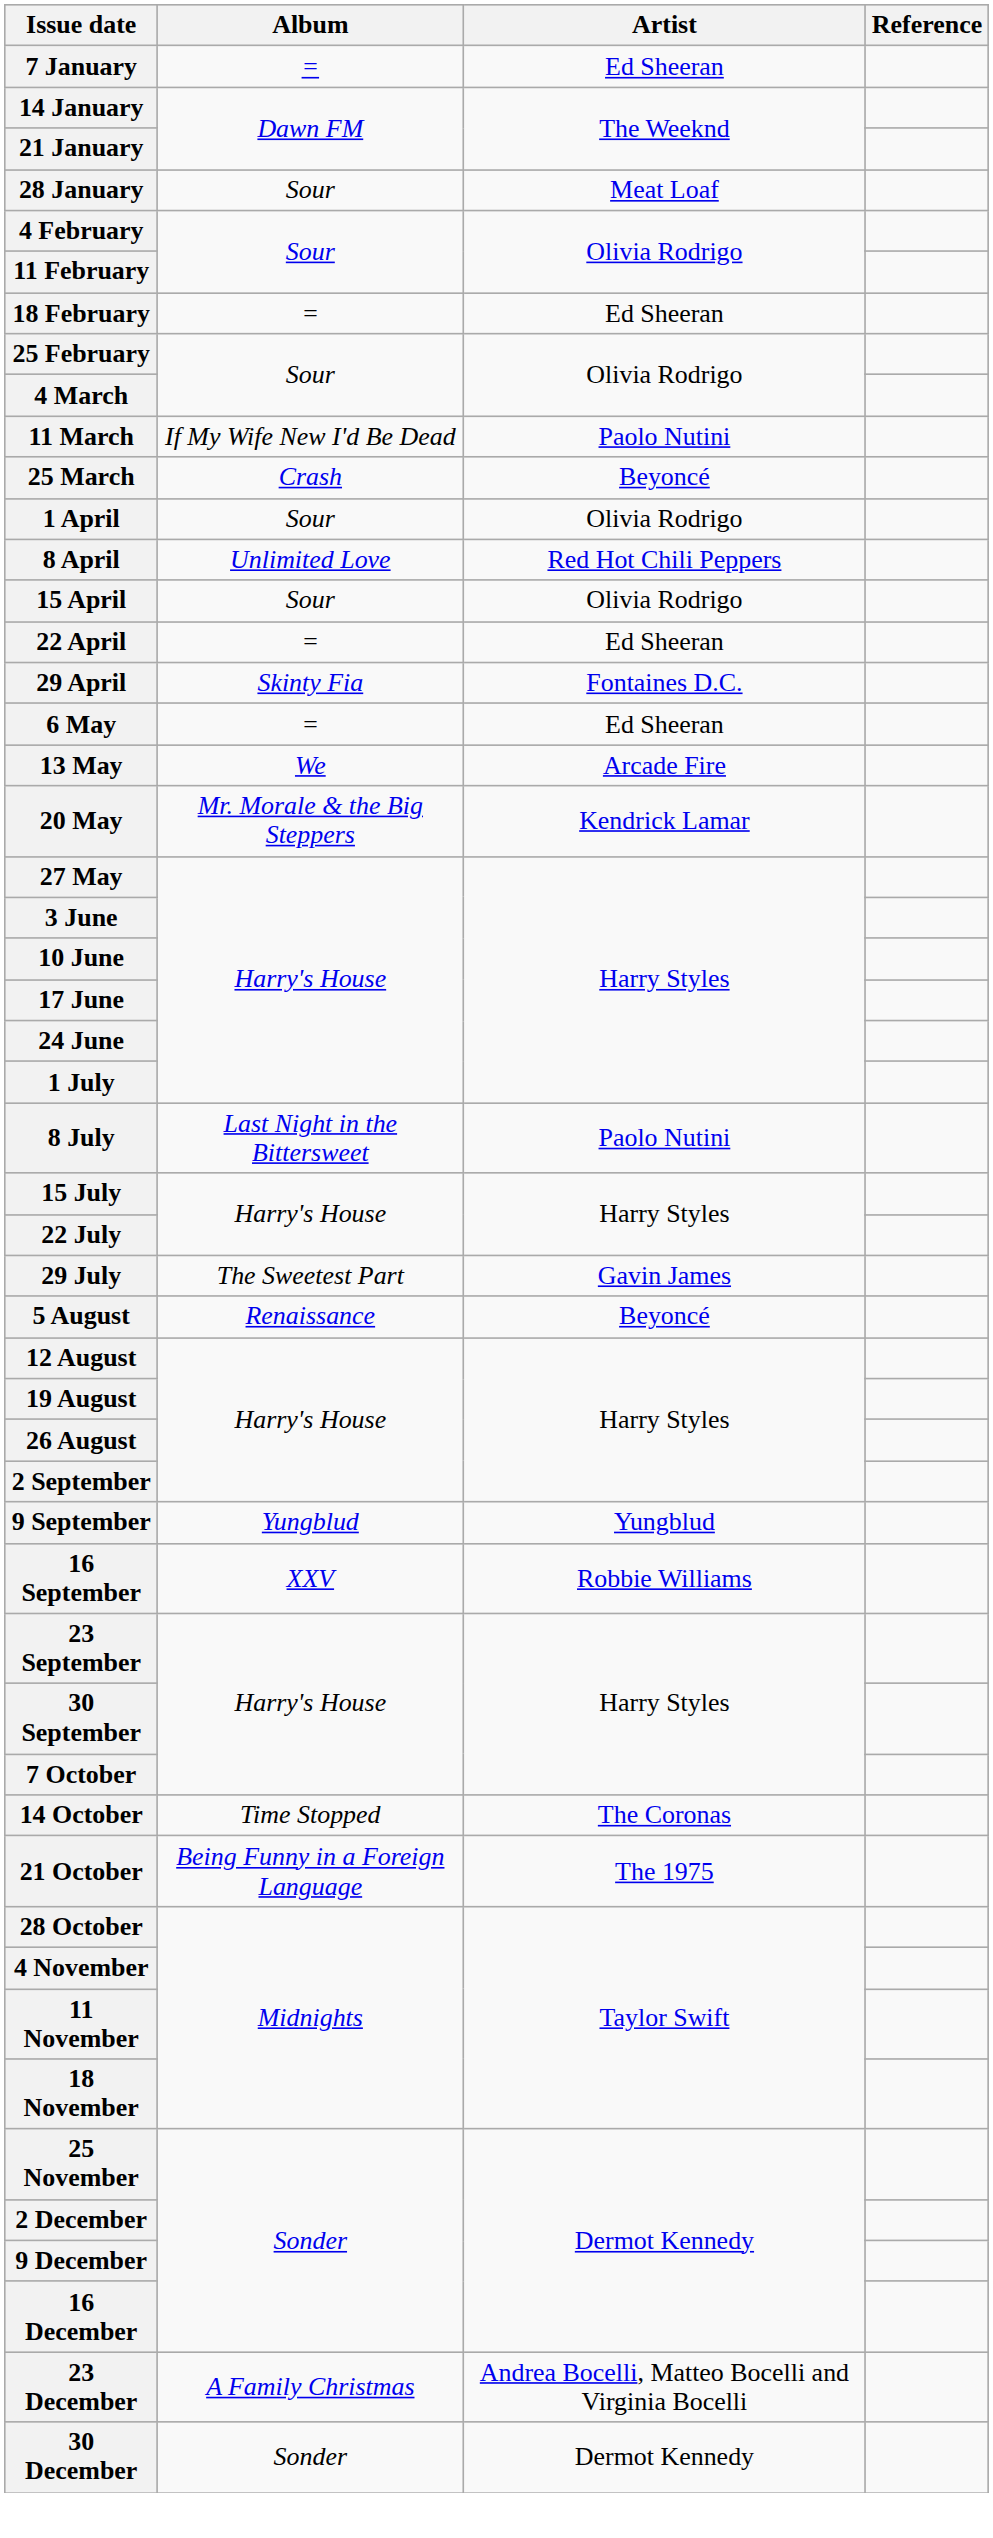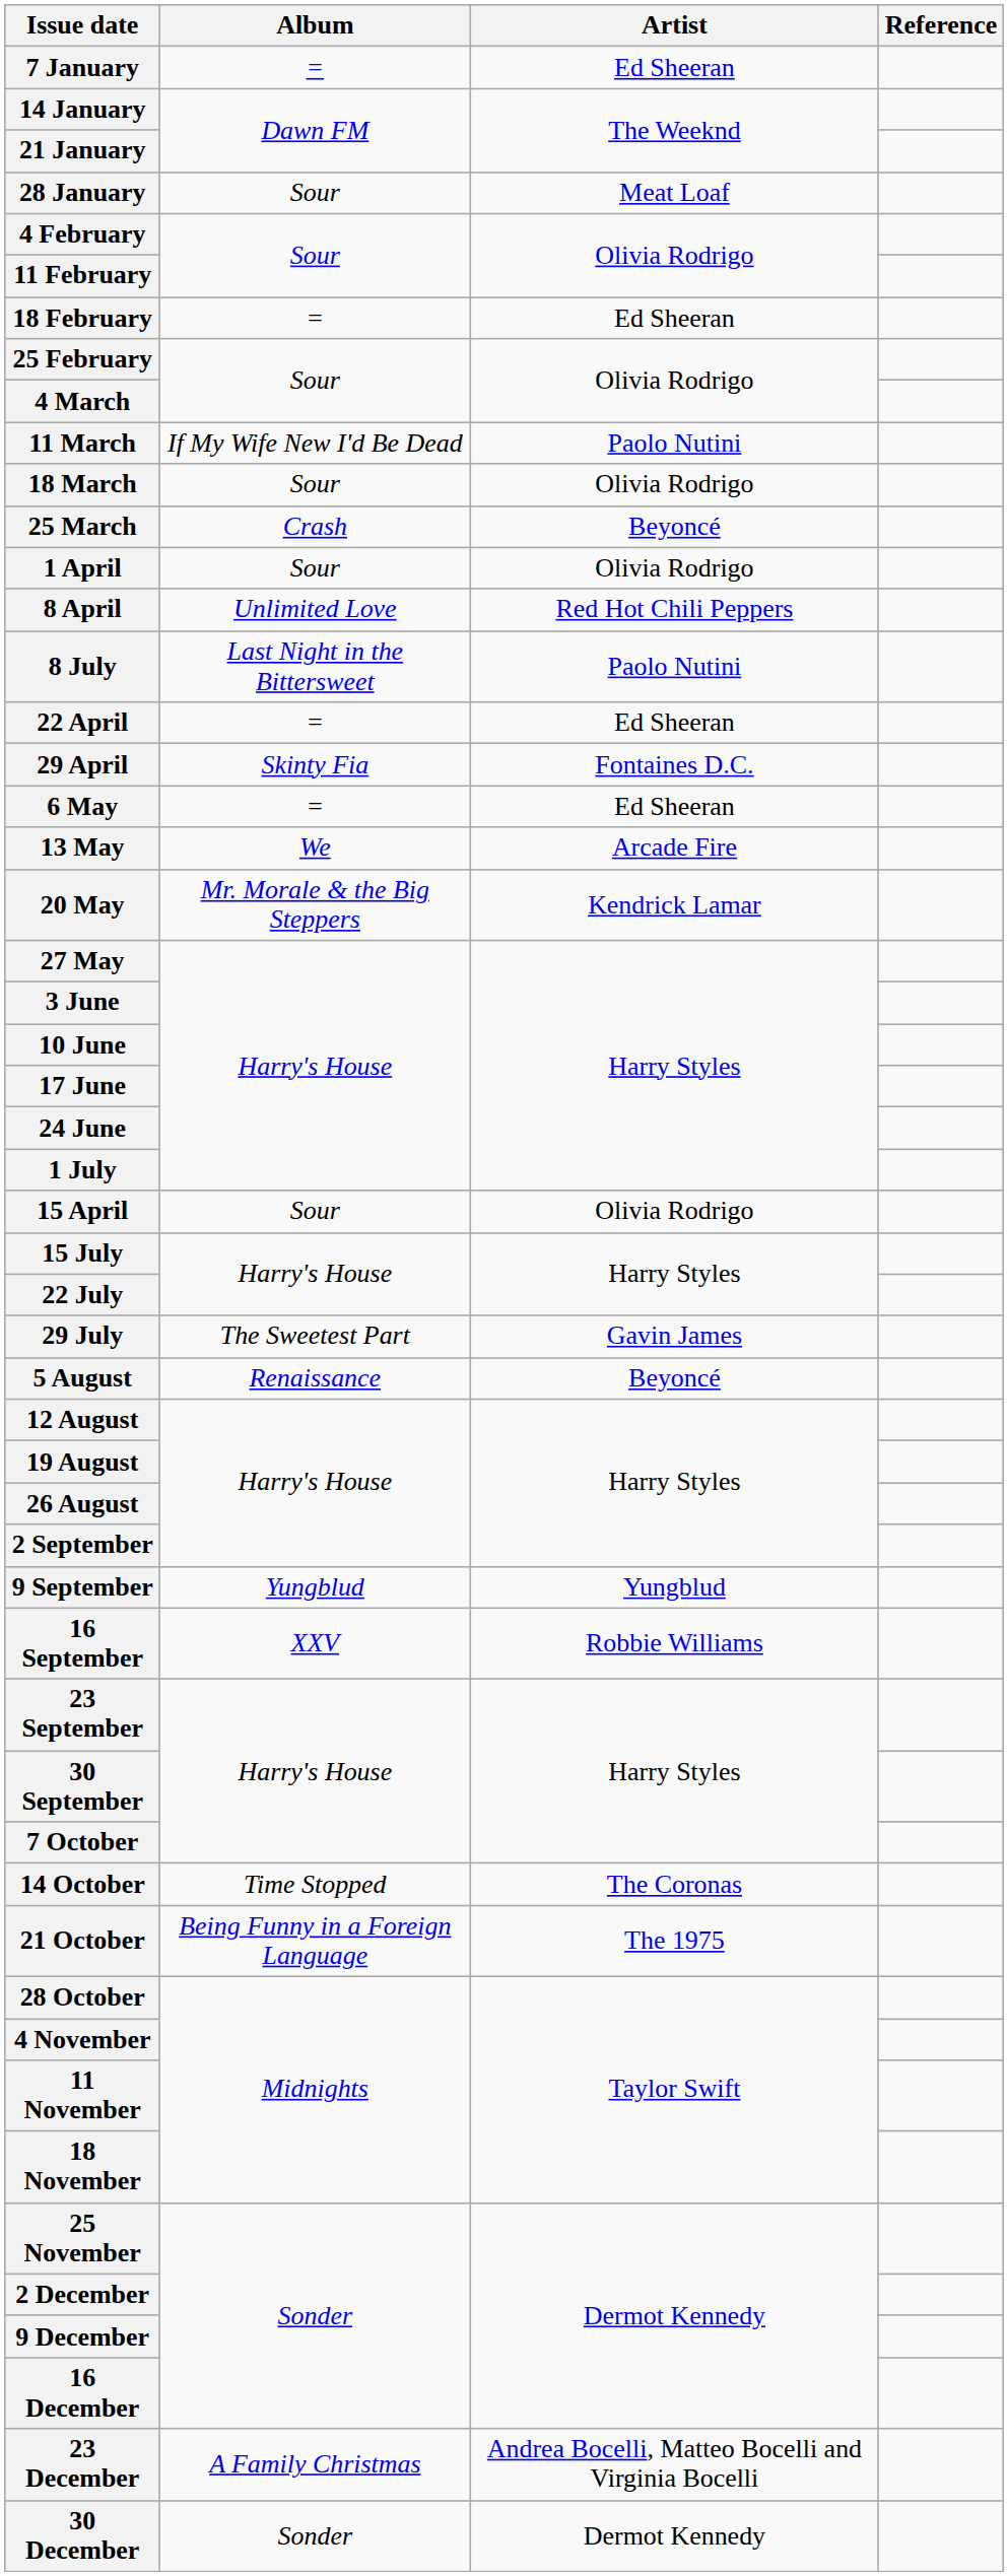+ row: 18 March | Sour | Olivia Rodrigo
rows swapped: 15 April <-> 8 July
